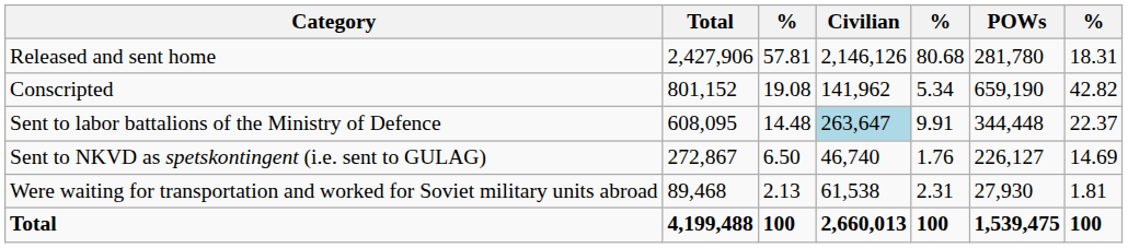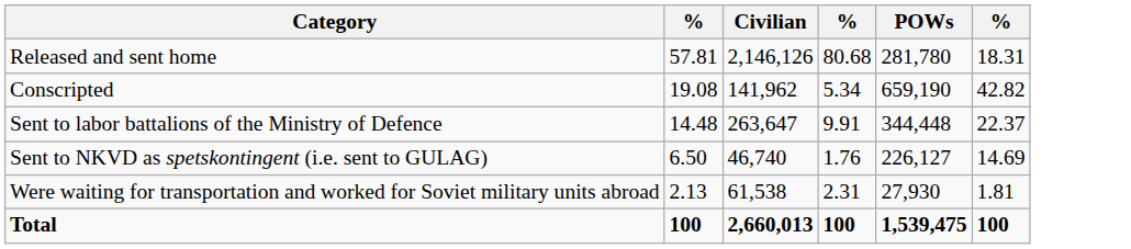- column: Total | 2,427,906 | 801,152 | 608,095 | 272,867 | 89,468 | 4,199,488
Sent to labor battalions of the Ministry of Defence | Civilian: lightblue background -> no background
